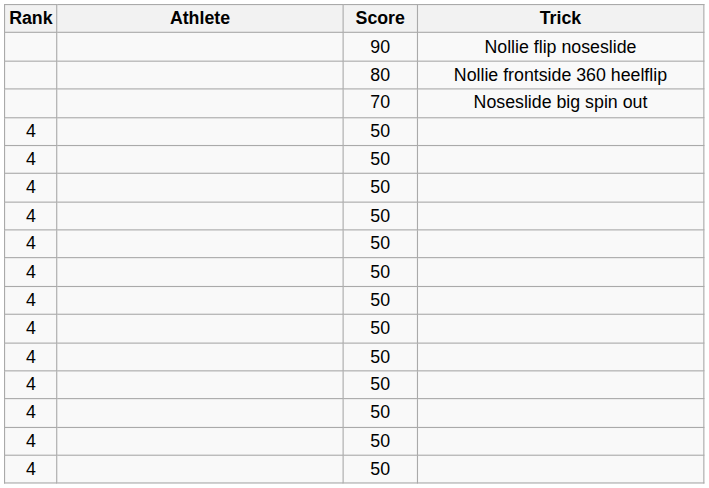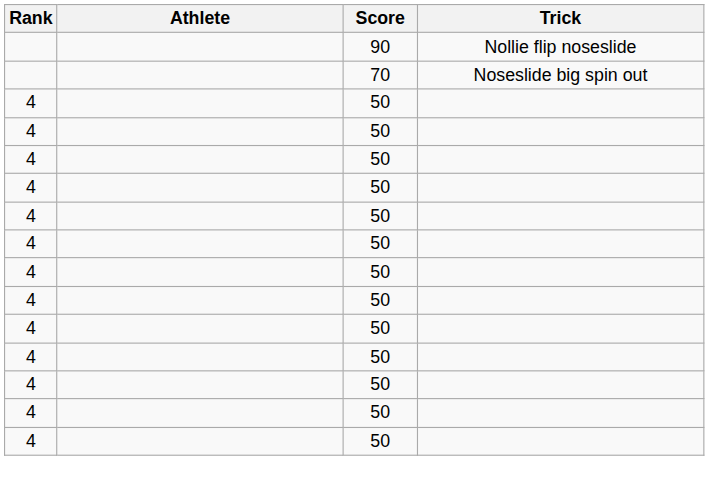- row: 80 | Nollie frontside 360 heelflip
